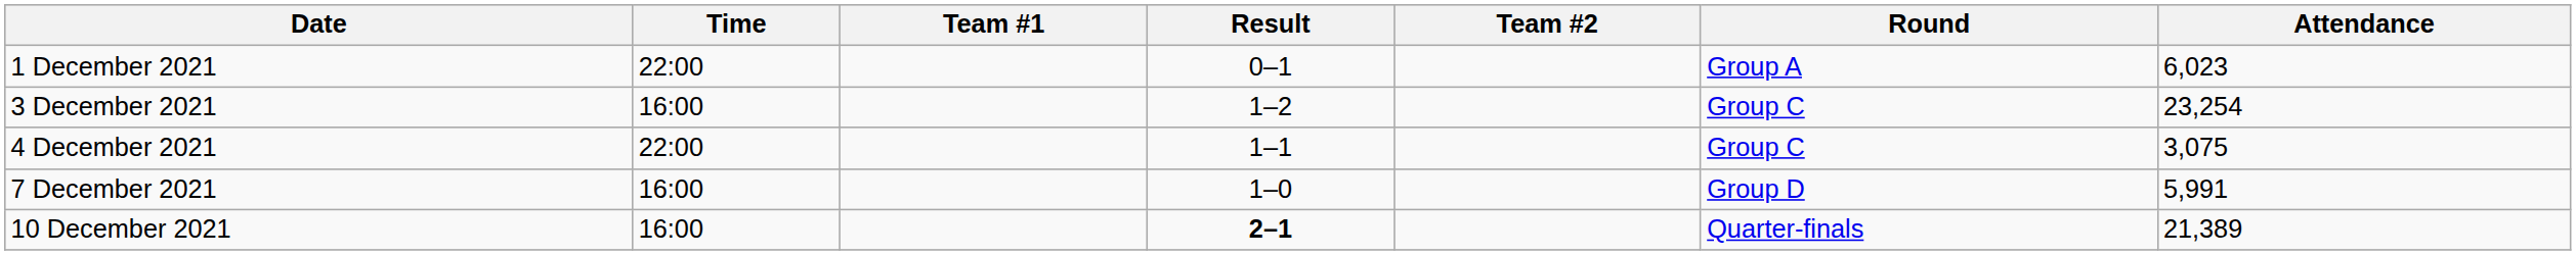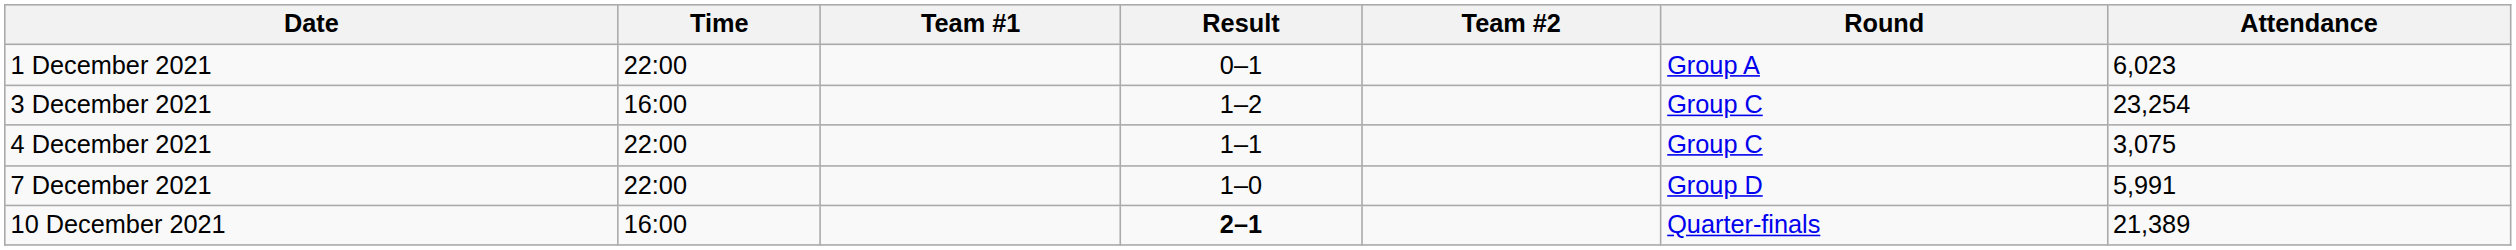7 December 2021 | Time: 16:00 -> 22:00
